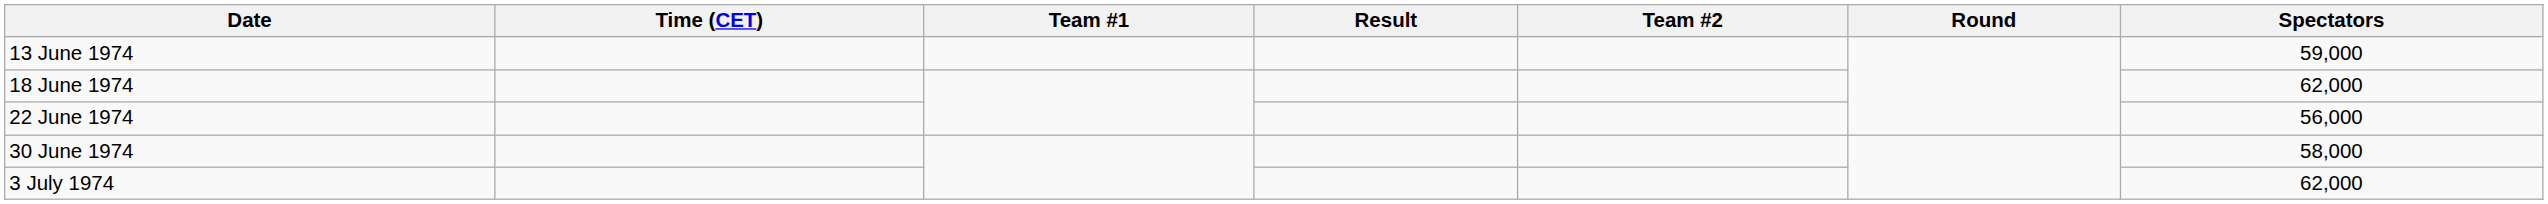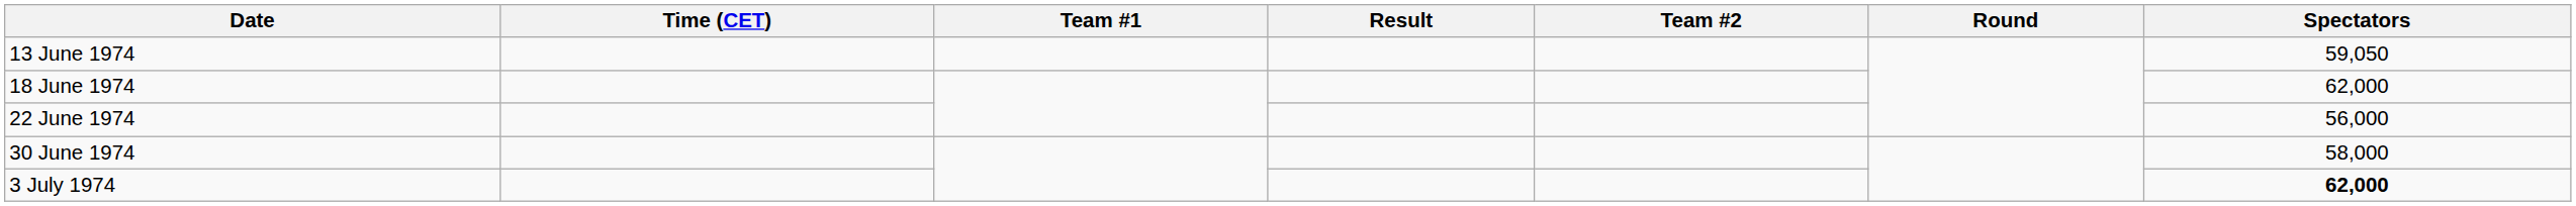13 June 1974 | Spectators: 59,000 -> 59,050
3 July 1974 | Spectators: normal -> bold
